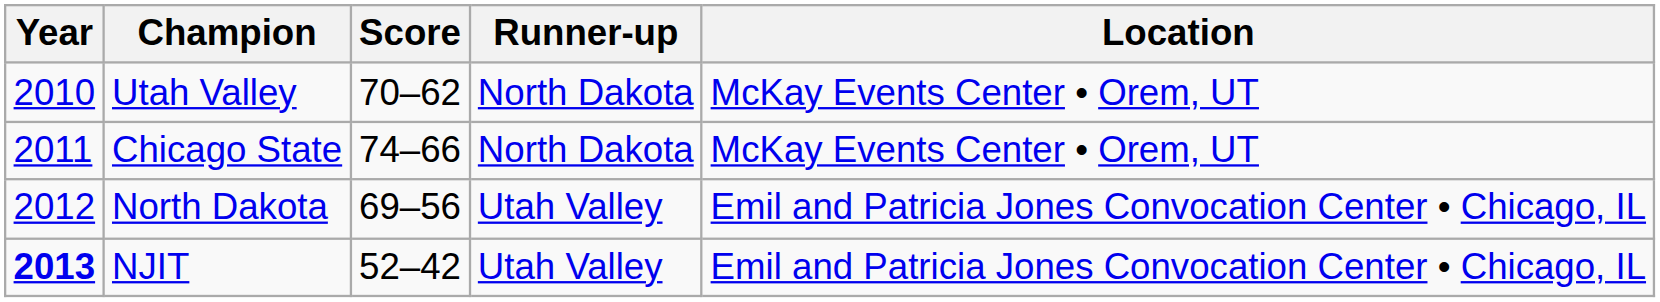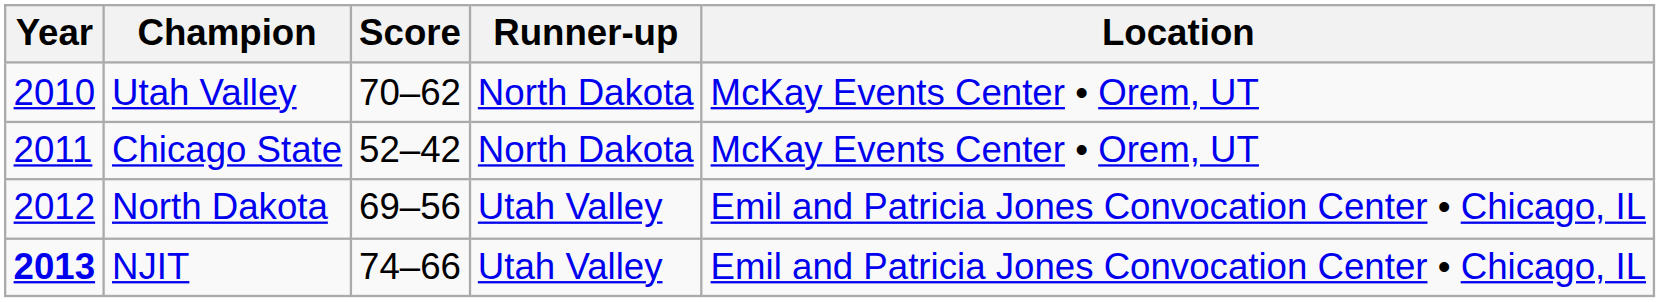Chicago State | Score: 74–66 -> 52–42
NJIT | Score: 52–42 -> 74–66
